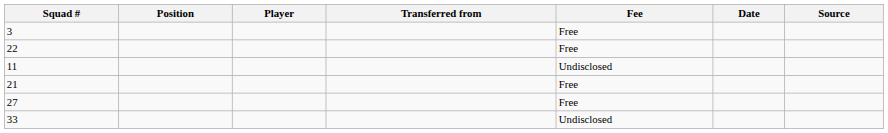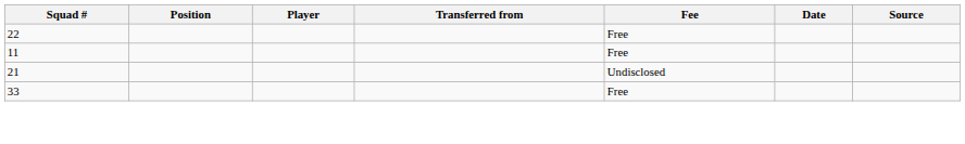- row: 3 | Free
11 | Fee: Undisclosed -> Free
21 | Fee: Free -> Undisclosed
- row: 27 | Free
33 | Fee: Undisclosed -> Free
